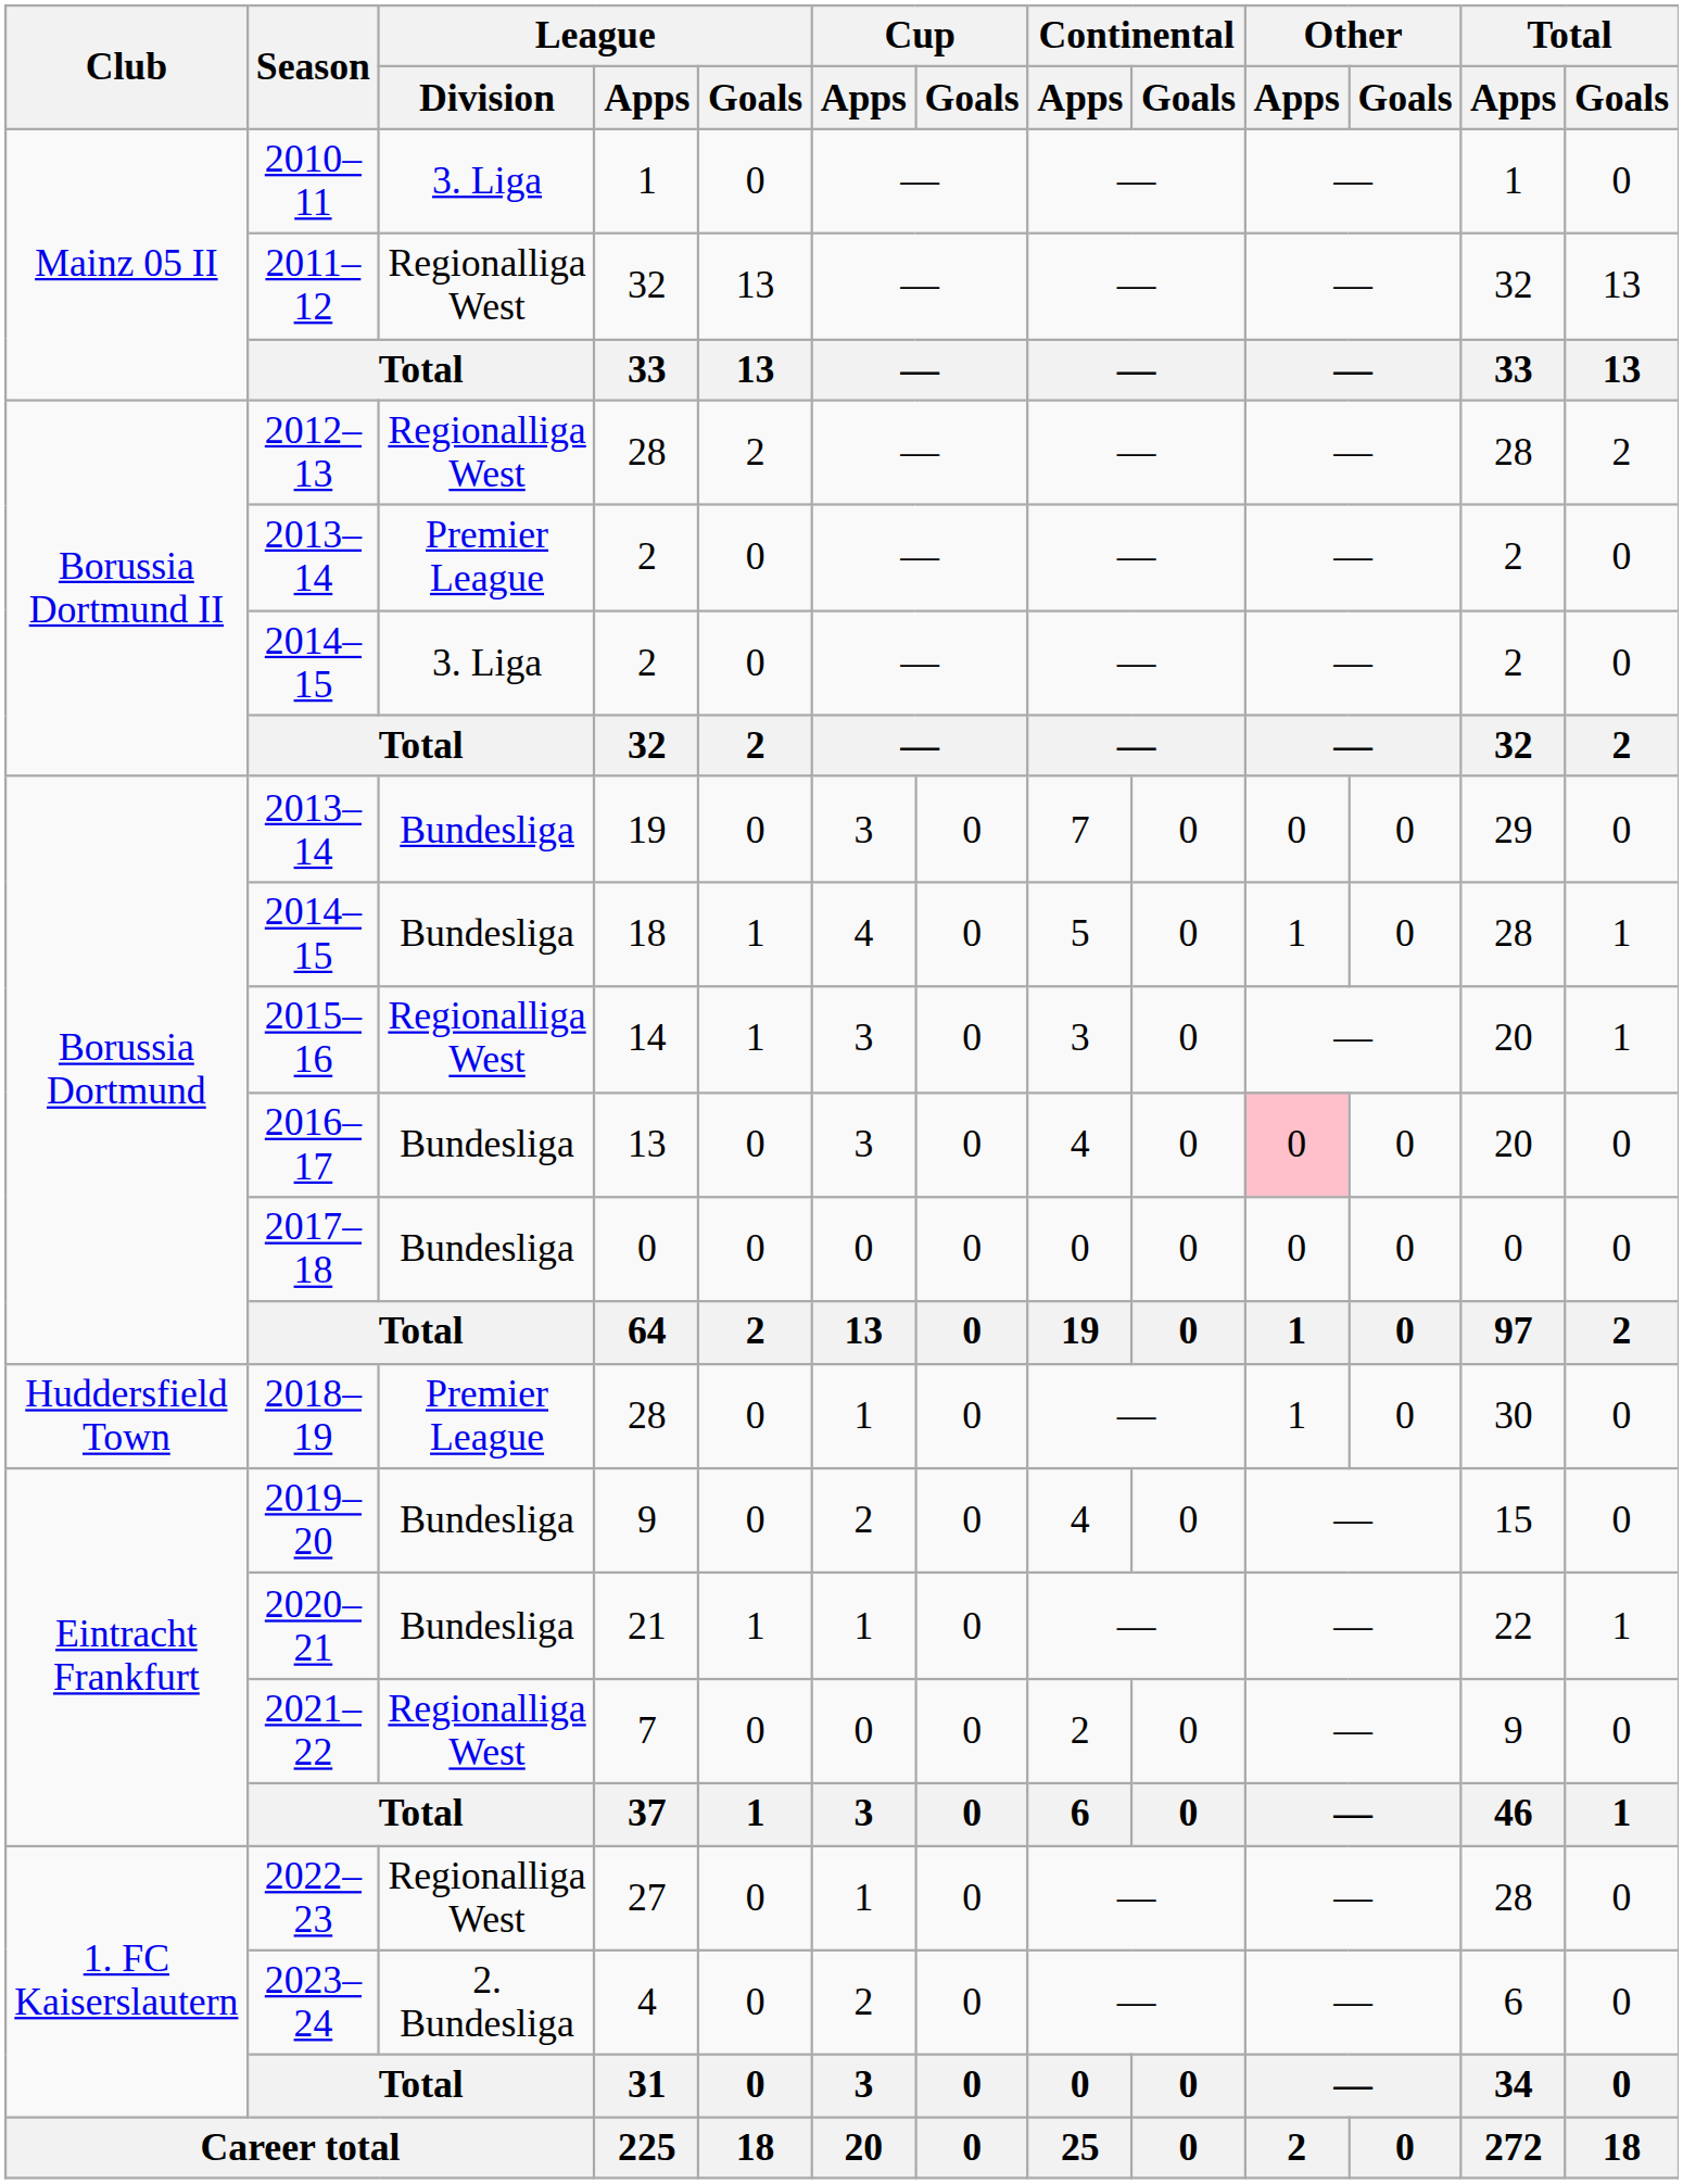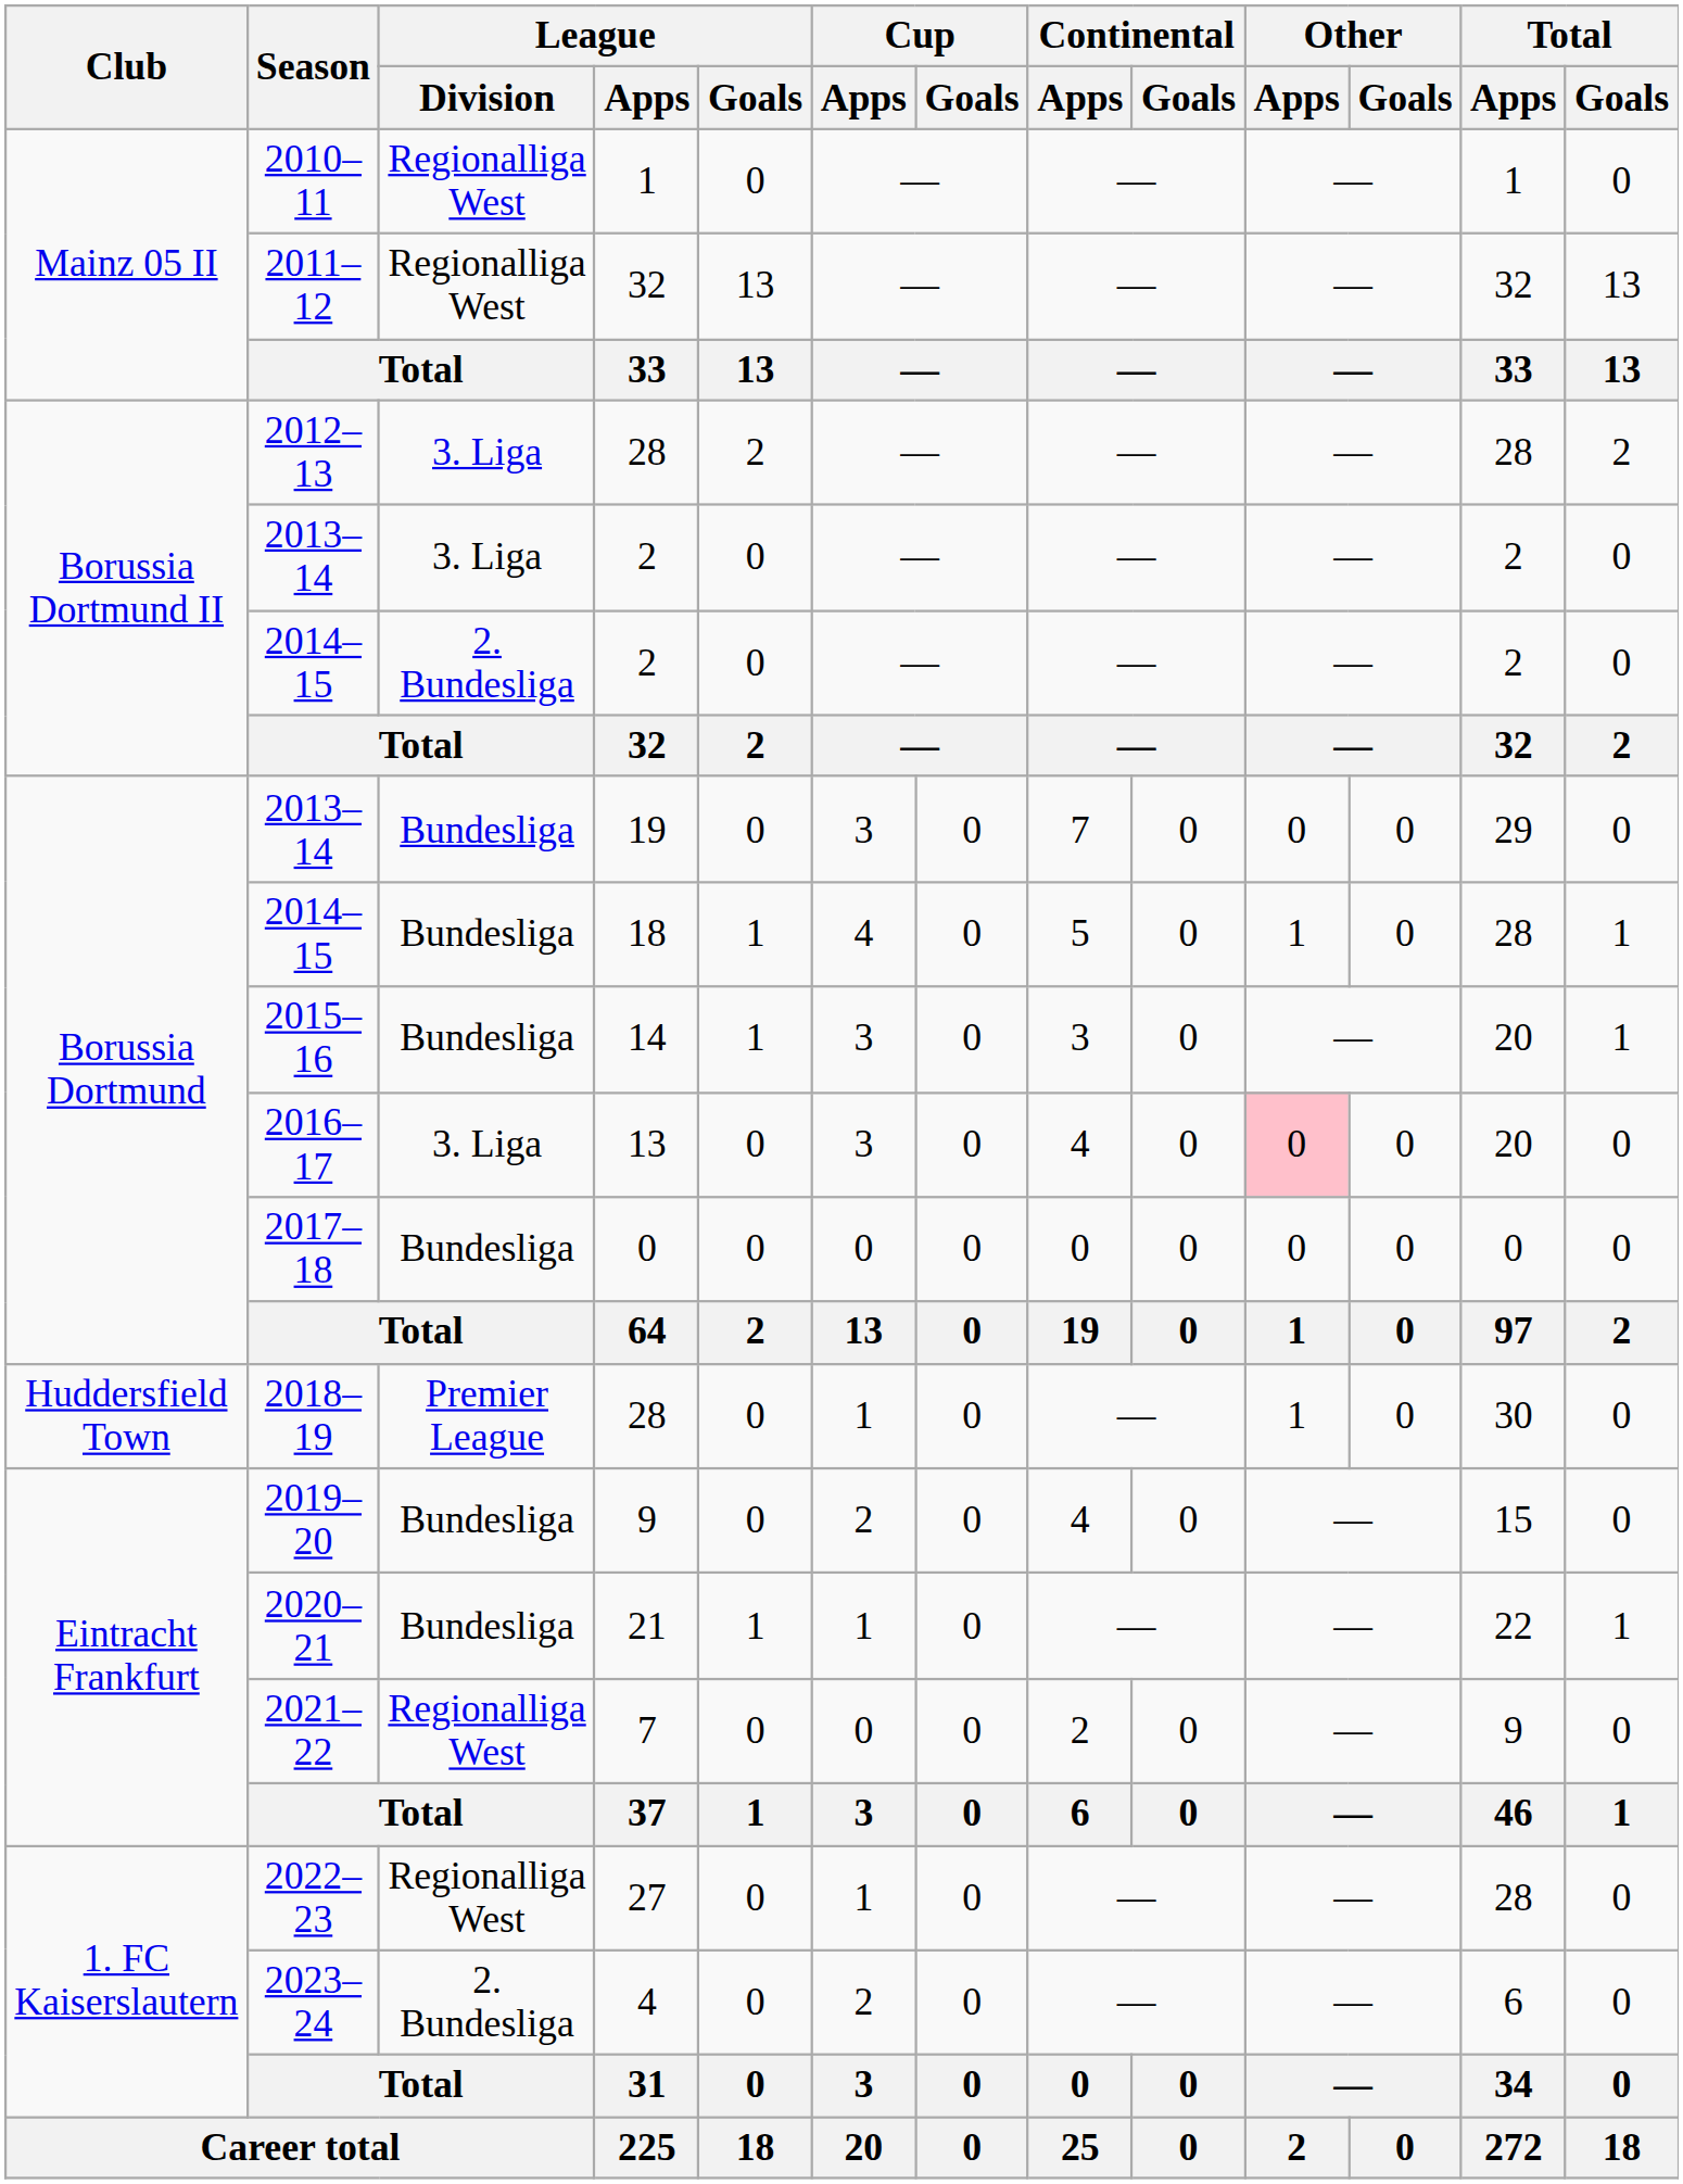2010–11 | League / Division: 3. Liga -> Regionalliga West
2012–13 | League / Division: Regionalliga West -> 3. Liga
2013–14 / 2 | League / Division: Premier League -> 3. Liga
2014–15 / 2 | League / Division: 3. Liga -> 2. Bundesliga
2015–16 | League / Division: Regionalliga West -> Bundesliga
2016–17 | League / Division: Bundesliga -> 3. Liga
